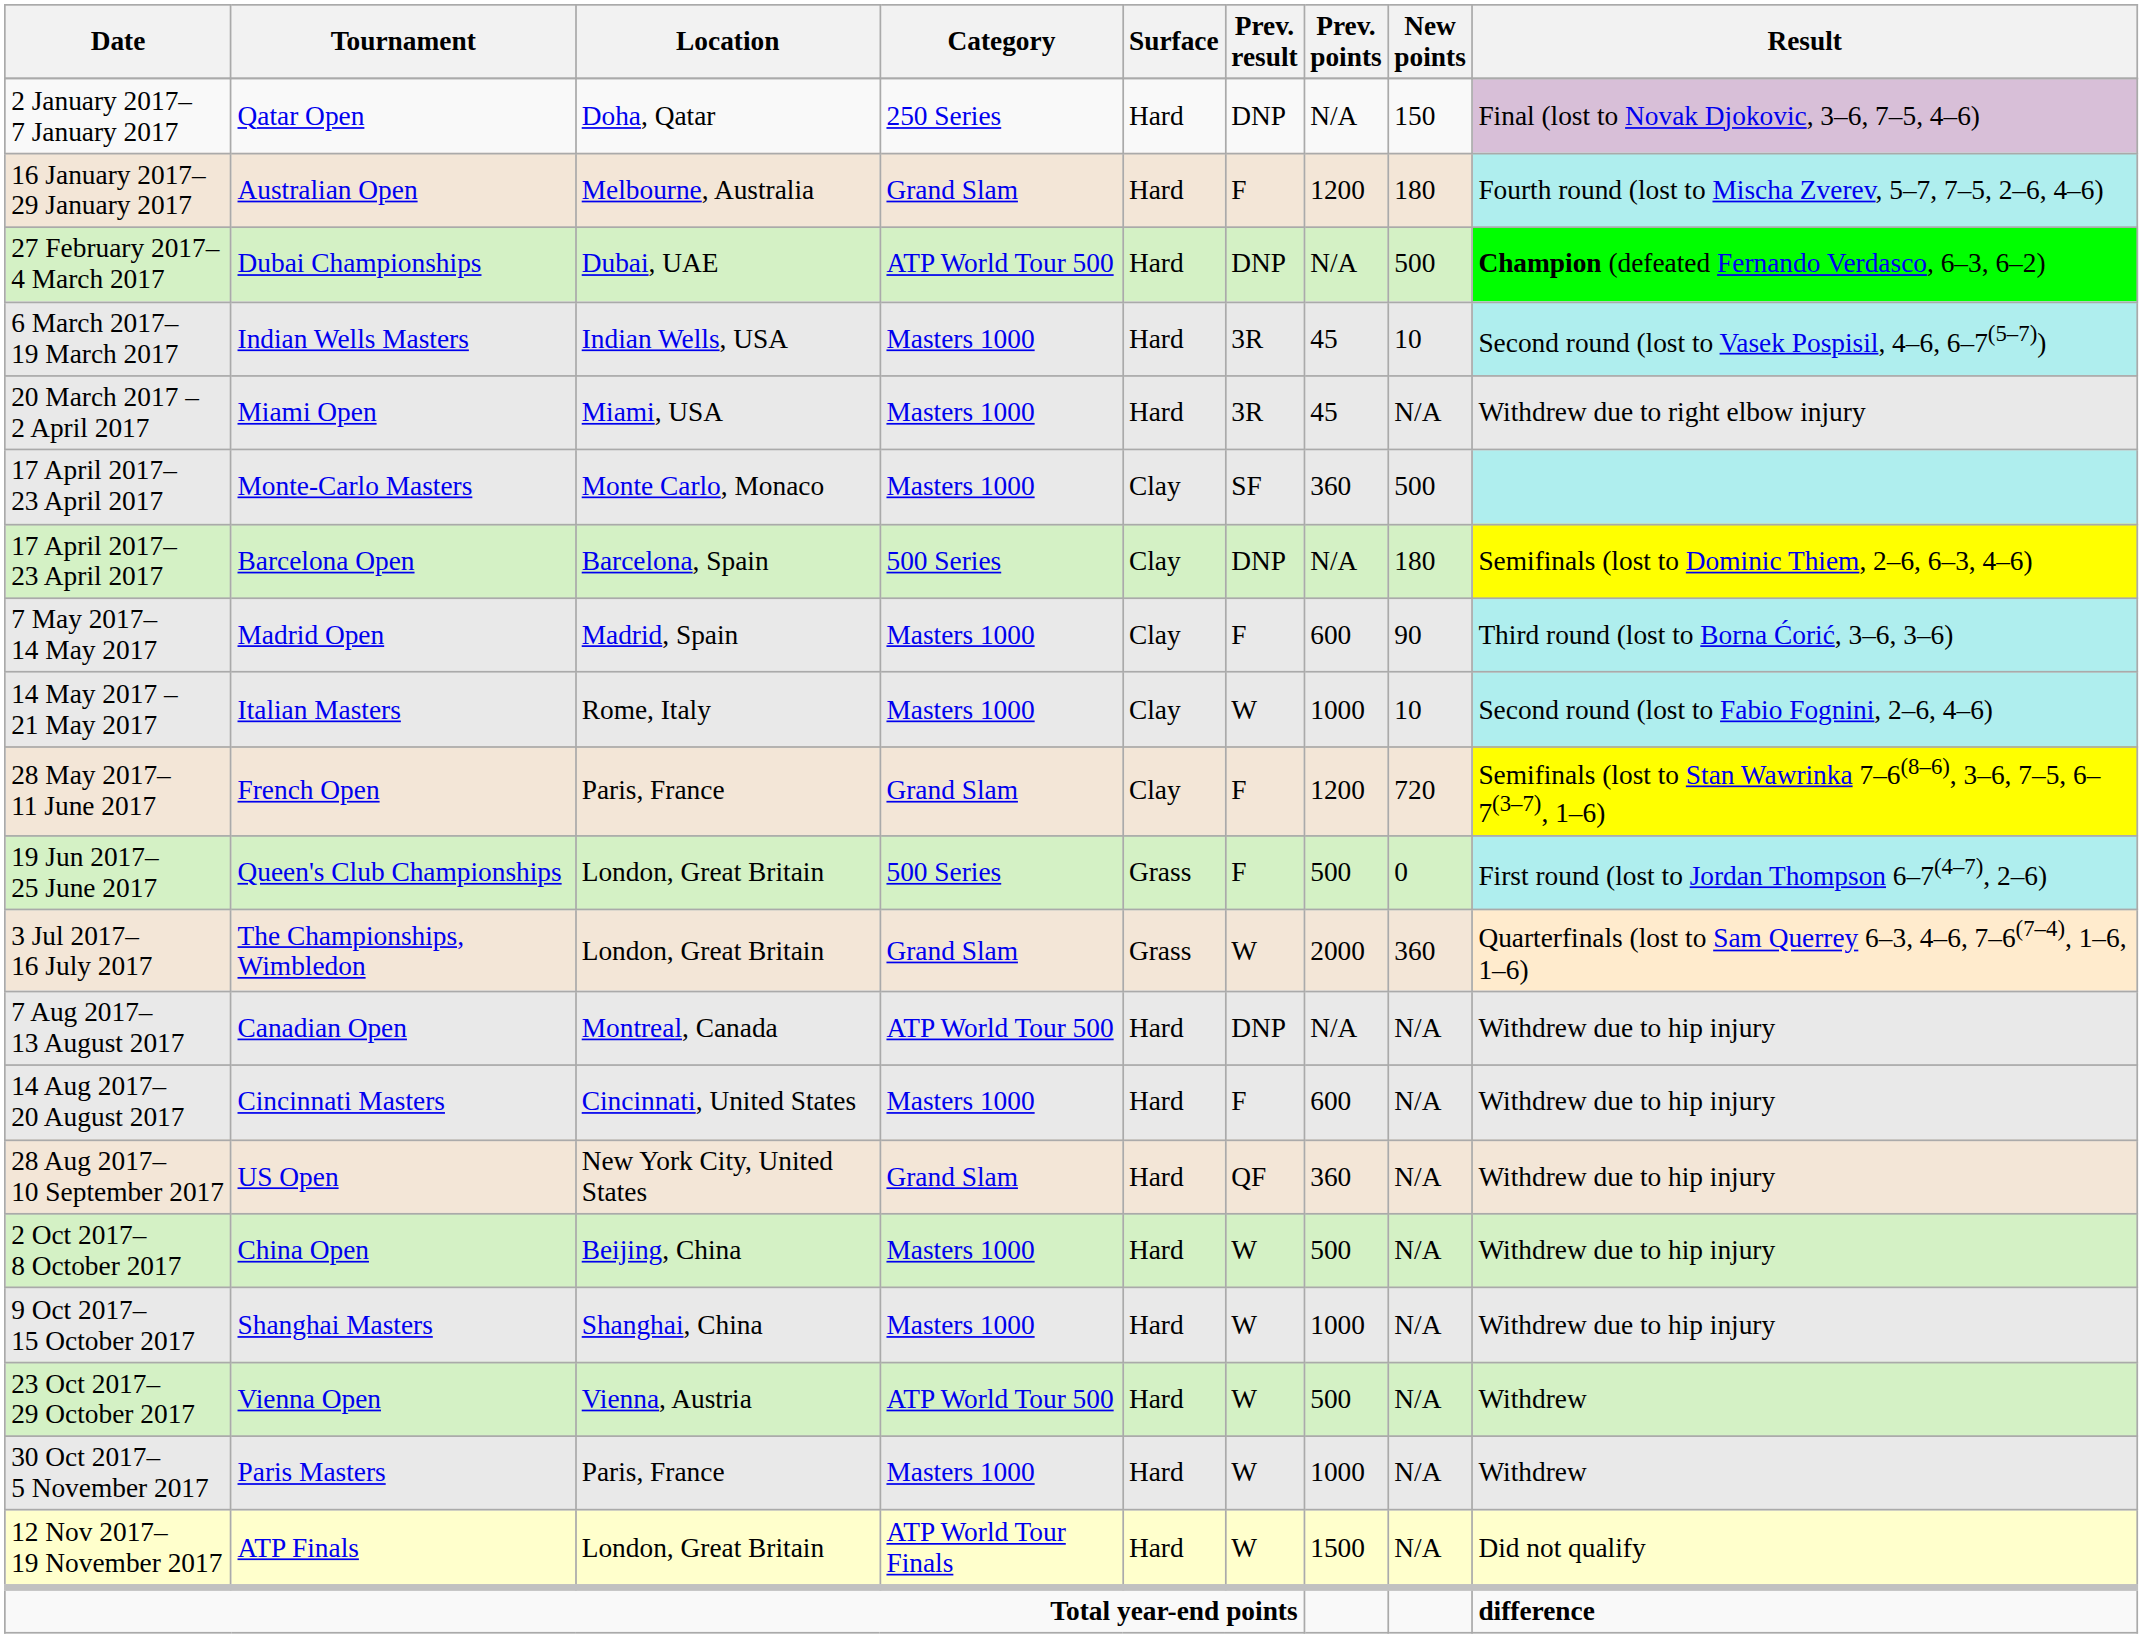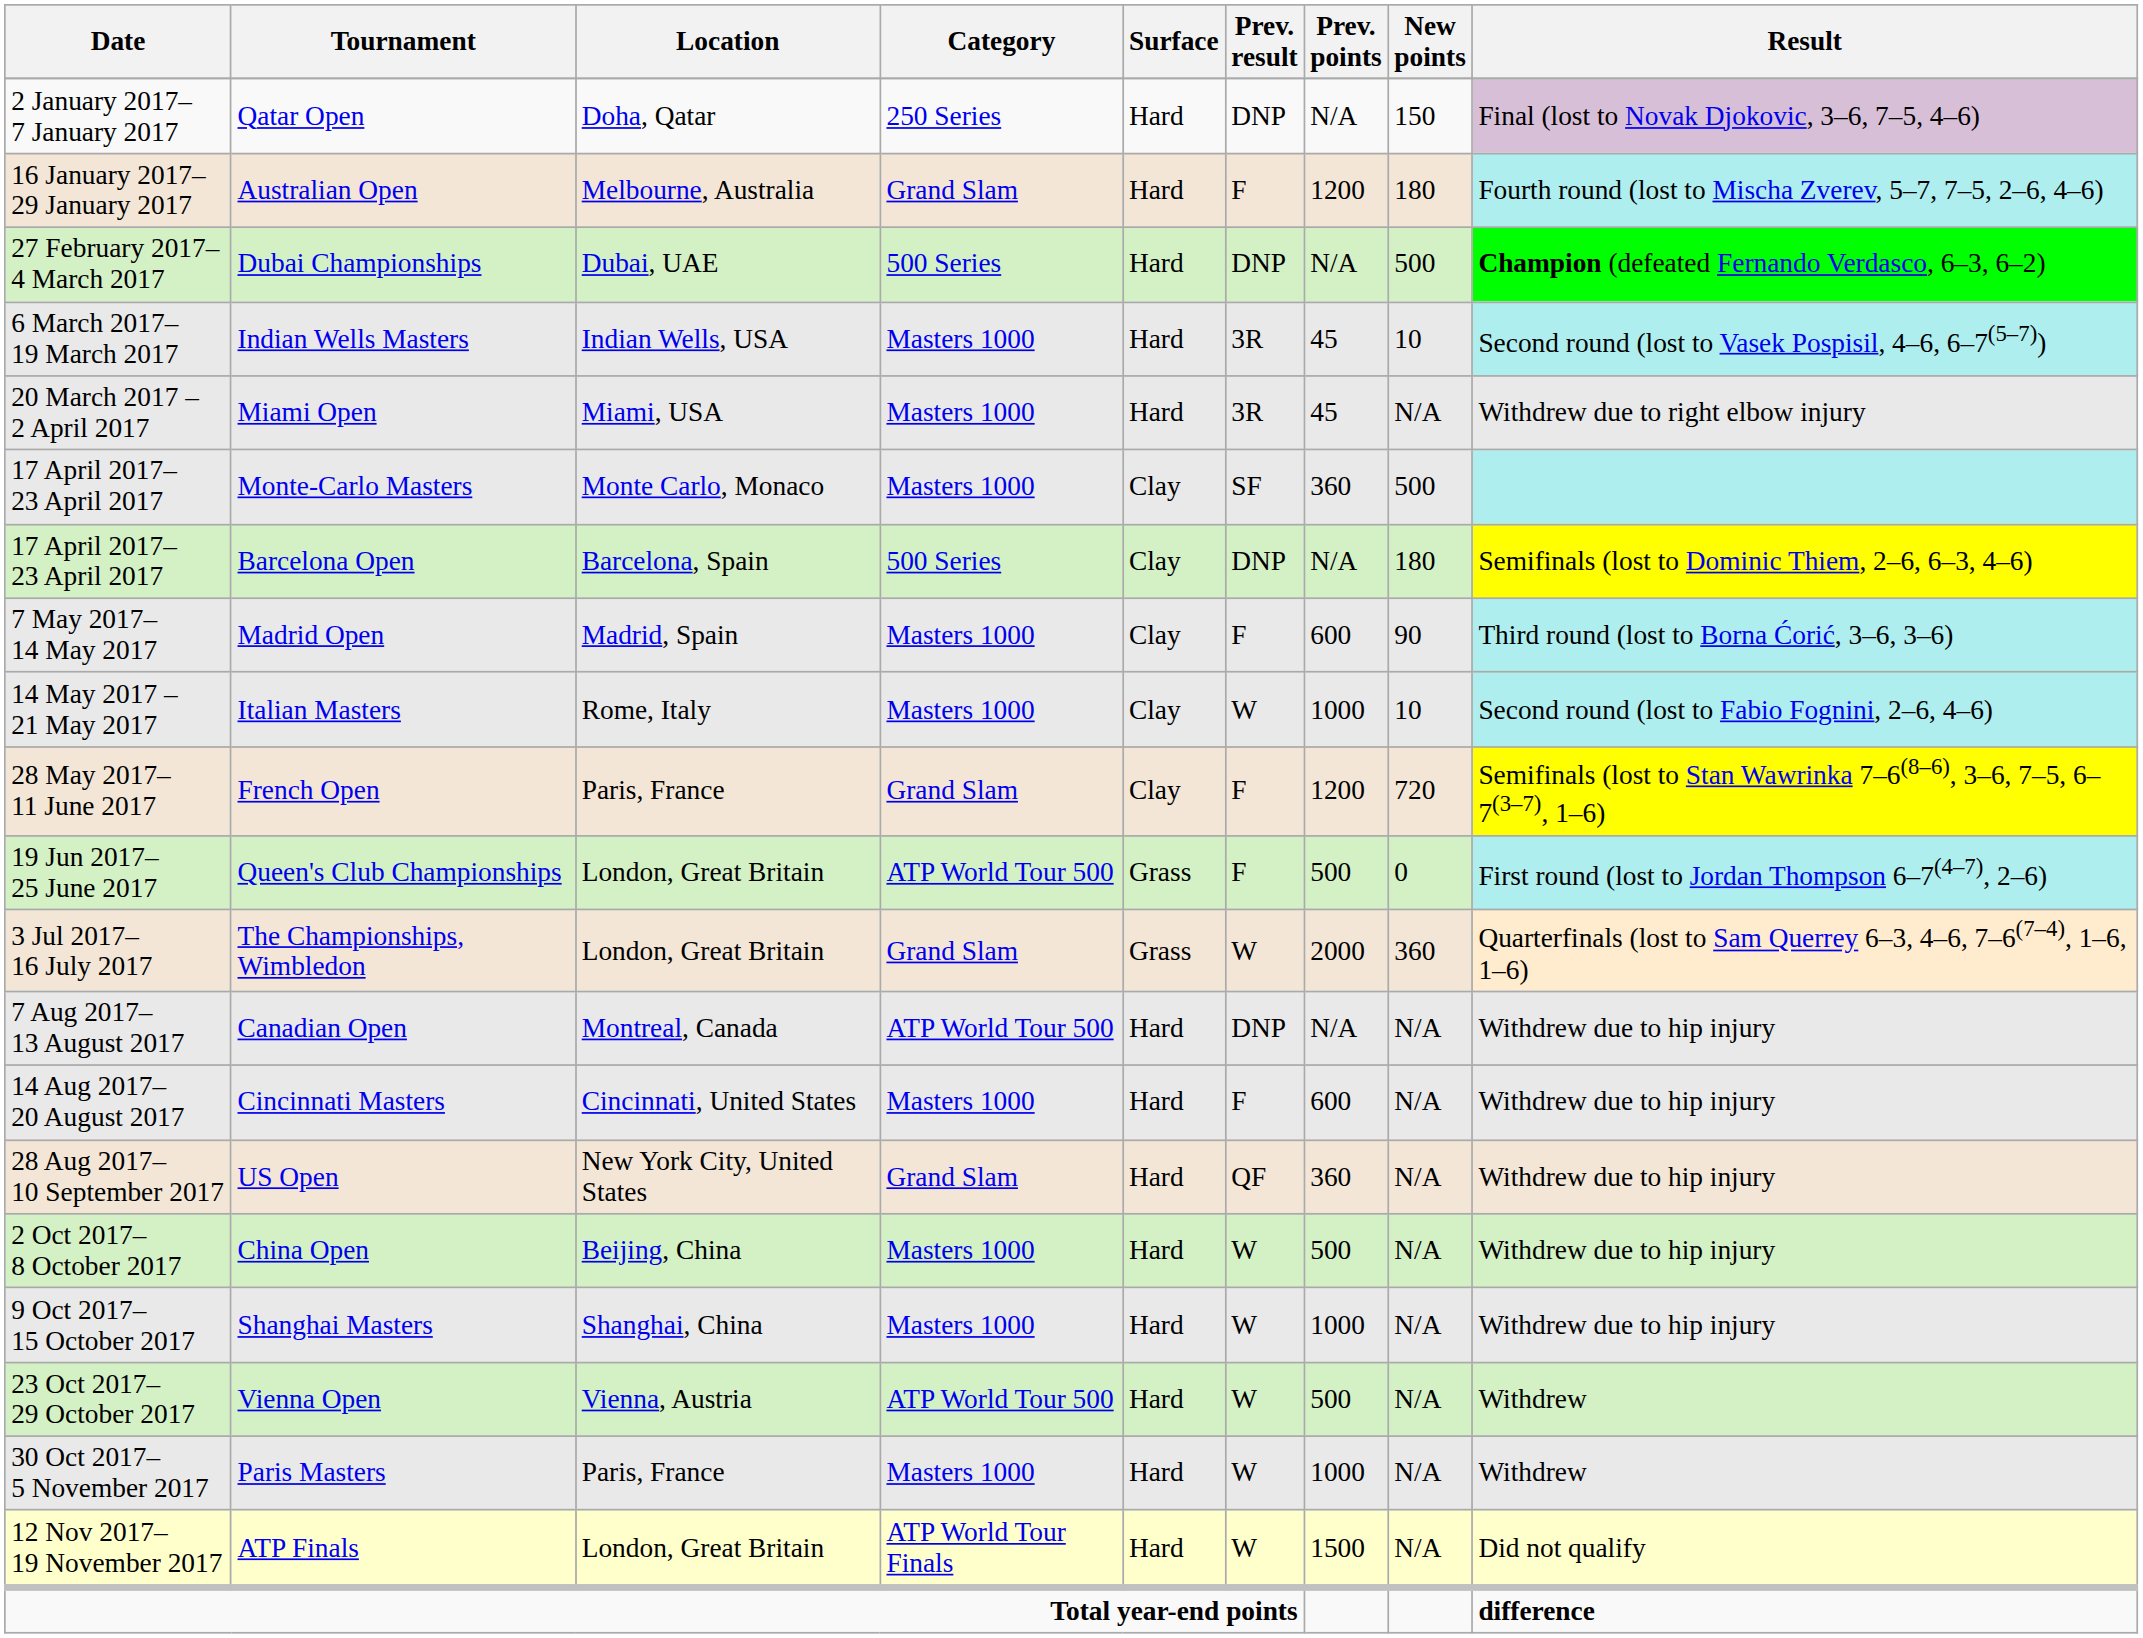Dubai Championships | Category: ATP World Tour 500 -> 500 Series
Queen's Club Championships | Category: 500 Series -> ATP World Tour 500
